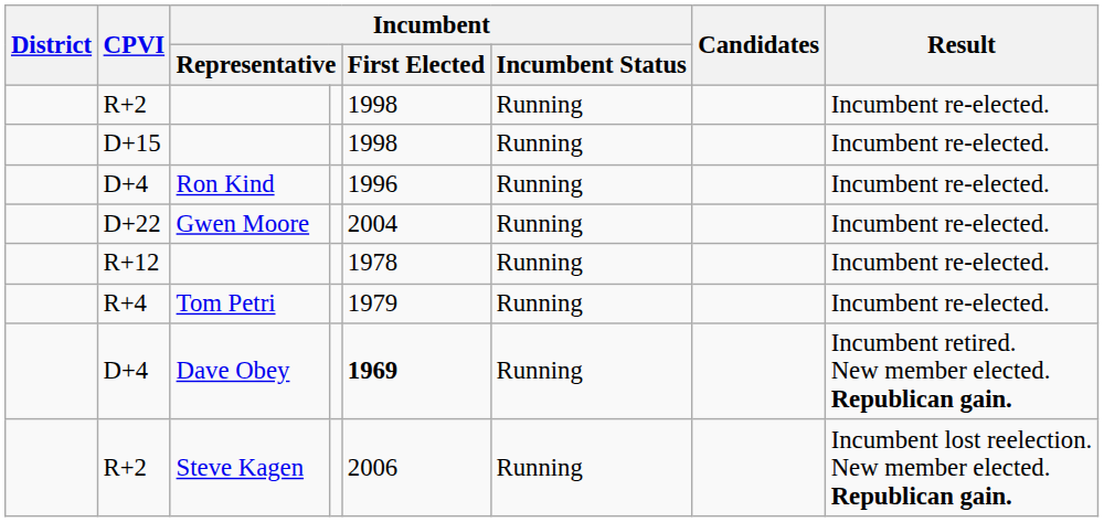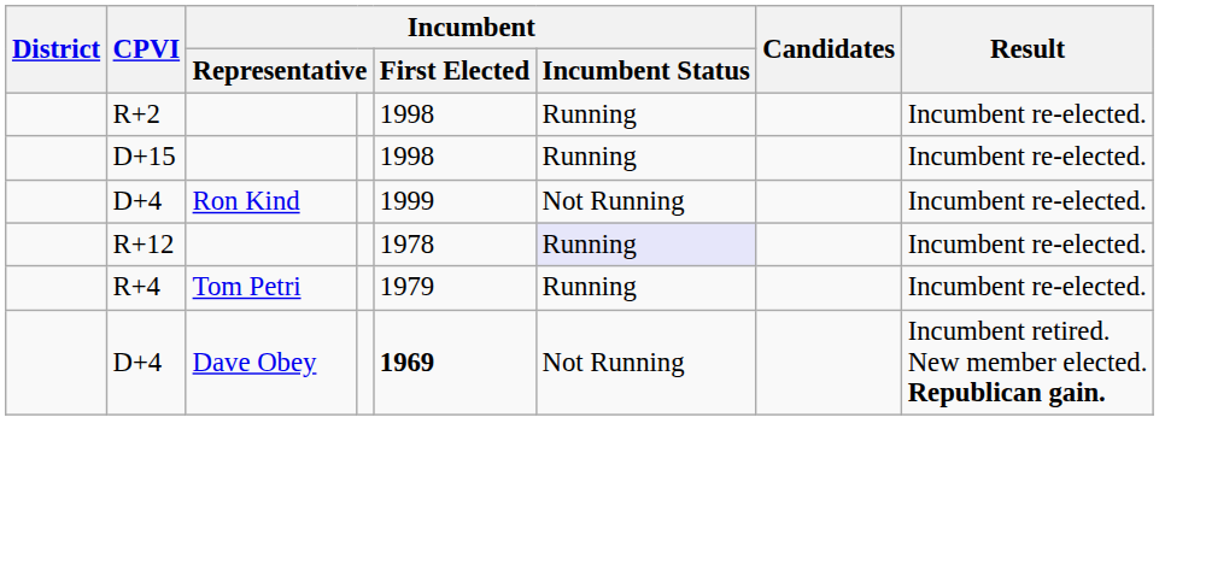D+4 / Ron Kind | Incumbent / First Elected: 1996 -> 1999
D+4 / Ron Kind | Incumbent / Incumbent Status: Running -> Not Running
- row: D+22 | Gwen Moore | 2004 | Running | Incumbent re-elected.
R+12 | Incumbent / Incumbent Status: no background -> lavender background
D+4 / Dave Obey | Incumbent / Incumbent Status: Running -> Not Running
- row: R+2 | Steve Kagen | 2006 | Running | Incumbent lost reelection. New member elected. Republican gain.
